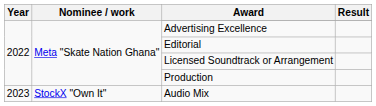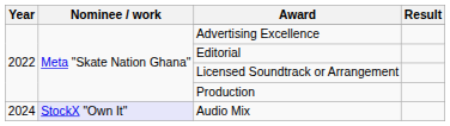Audio Mix | Year: 2023 -> 2024
Audio Mix | Nominee / work: no background -> lavender background
